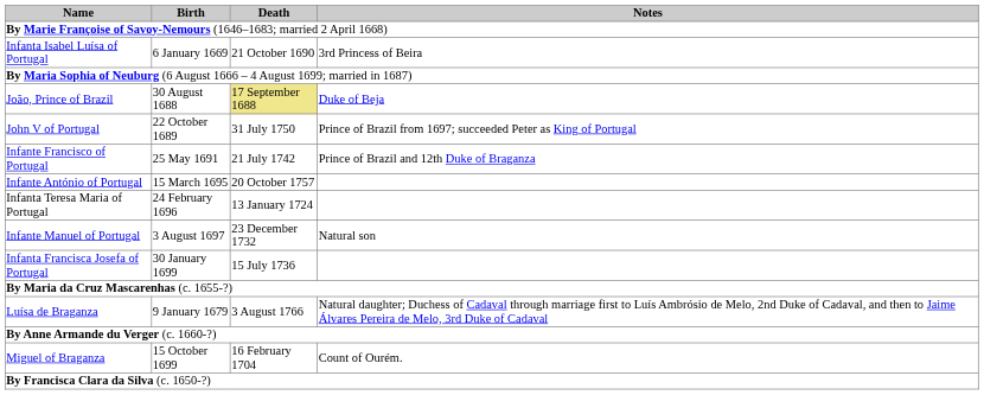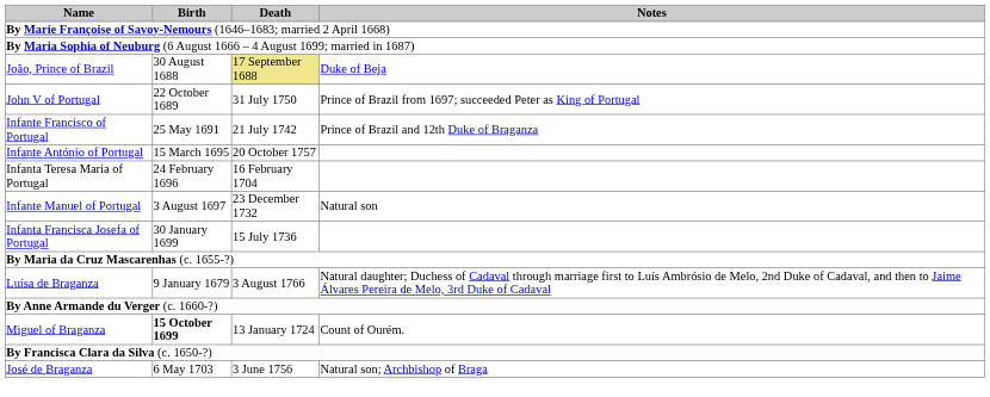- row: Infanta Isabel Luísa of Portugal | 6 January 1669 | 21 October 1690 | 3rd Princess of Beira
Infanta Teresa Maria of Portugal | Death: 13 January 1724 -> 16 February 1704
Miguel of Braganza | Birth: normal -> bold
Miguel of Braganza | Death: 16 February 1704 -> 13 January 1724
+ row: José de Braganza | 6 May 1703 | 3 June 1756 | Natural son; Archbishop of Braga
